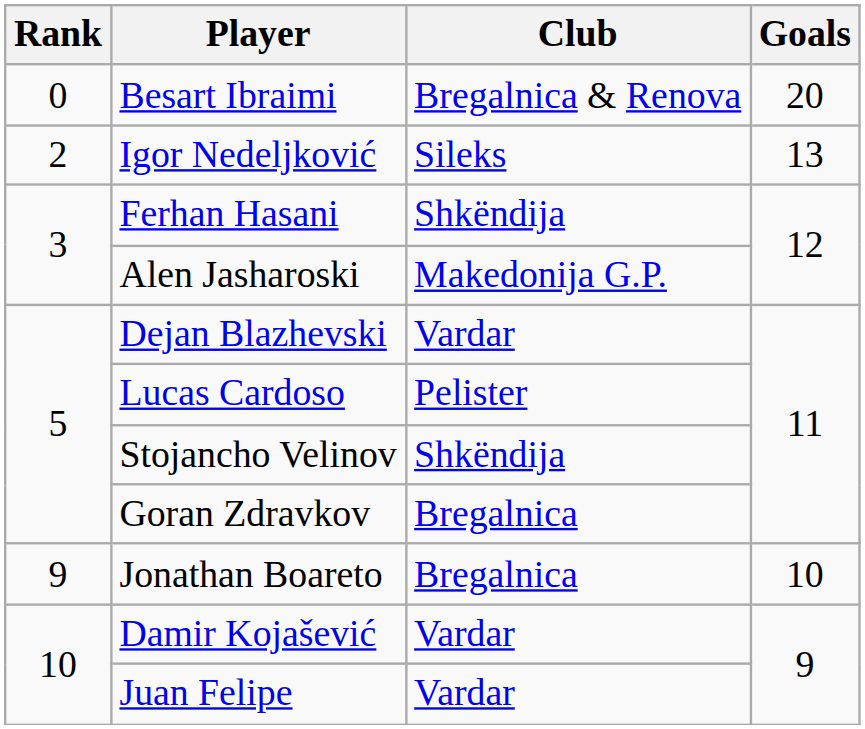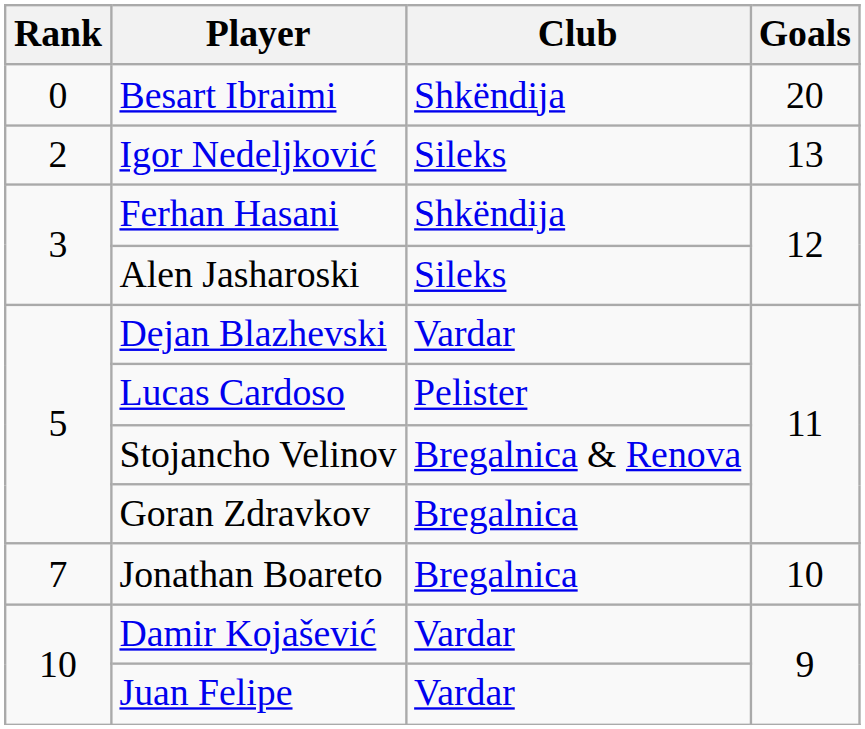Besart Ibraimi | Club: Bregalnica & Renova -> Shkëndija
Alen Jasharoski | Club: Makedonija G.P. -> Sileks
Stojancho Velinov | Club: Shkëndija -> Bregalnica & Renova
Jonathan Boareto | Rank: 9 -> 7
